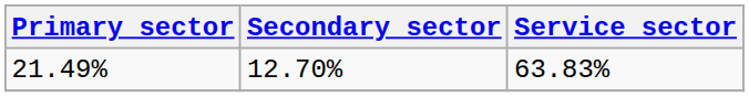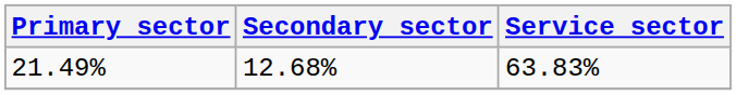21.49% | Secondary sector: 12.70% -> 12.68%
